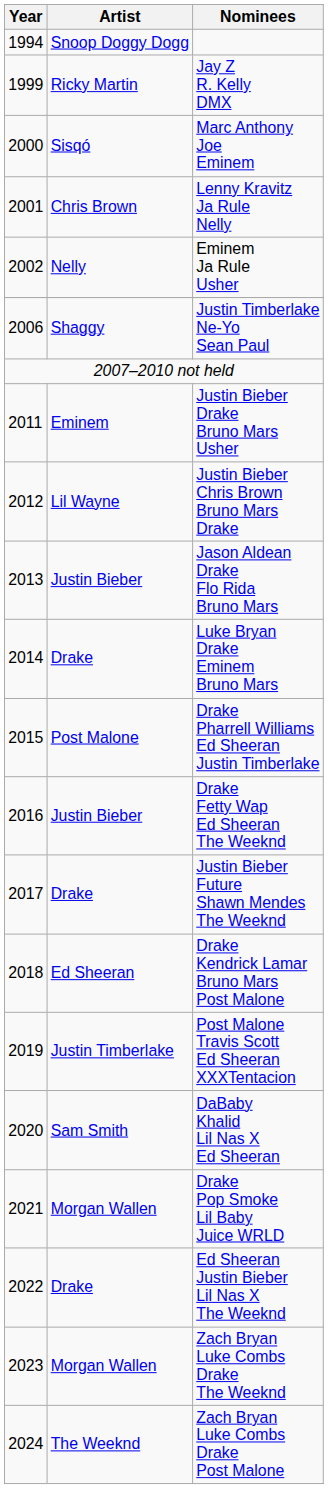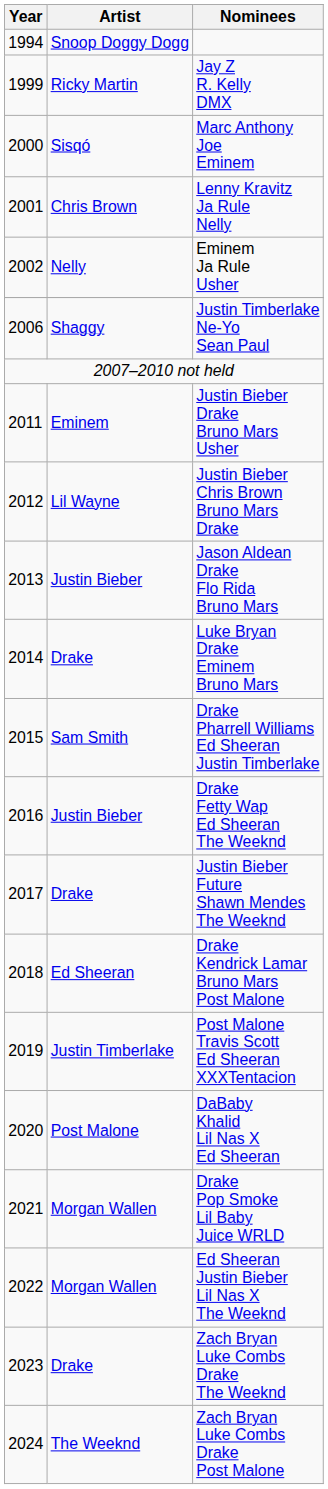Drake Pharrell Williams Ed Sheeran Justin Timberlake | Artist: Post Malone -> Sam Smith
DaBaby Khalid Lil Nas X Ed Sheeran | Artist: Sam Smith -> Post Malone
Ed Sheeran Justin Bieber Lil Nas X The Weeknd | Artist: Drake -> Morgan Wallen
Zach Bryan Luke Combs Drake The Weeknd | Artist: Morgan Wallen -> Drake
